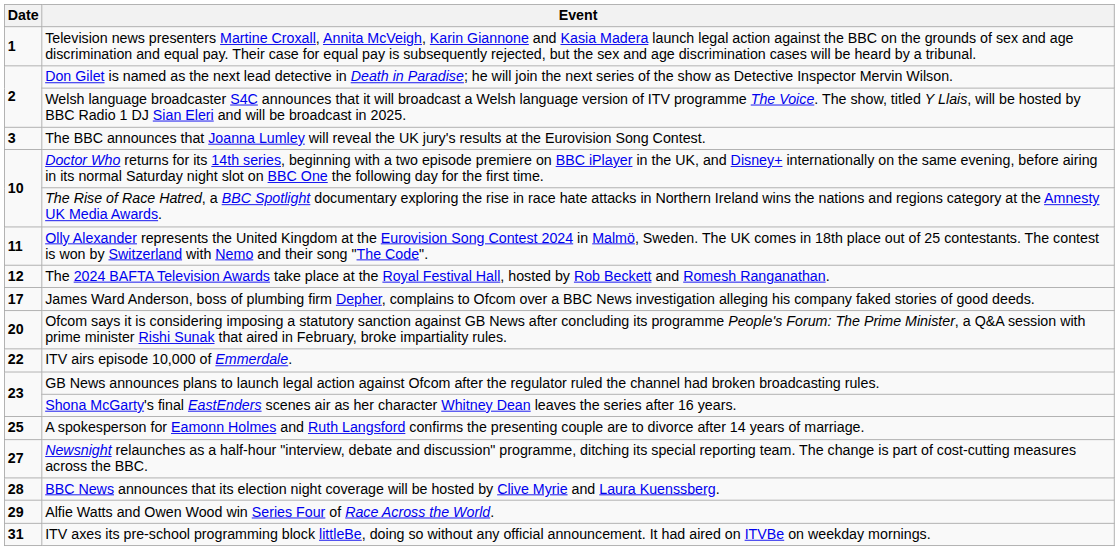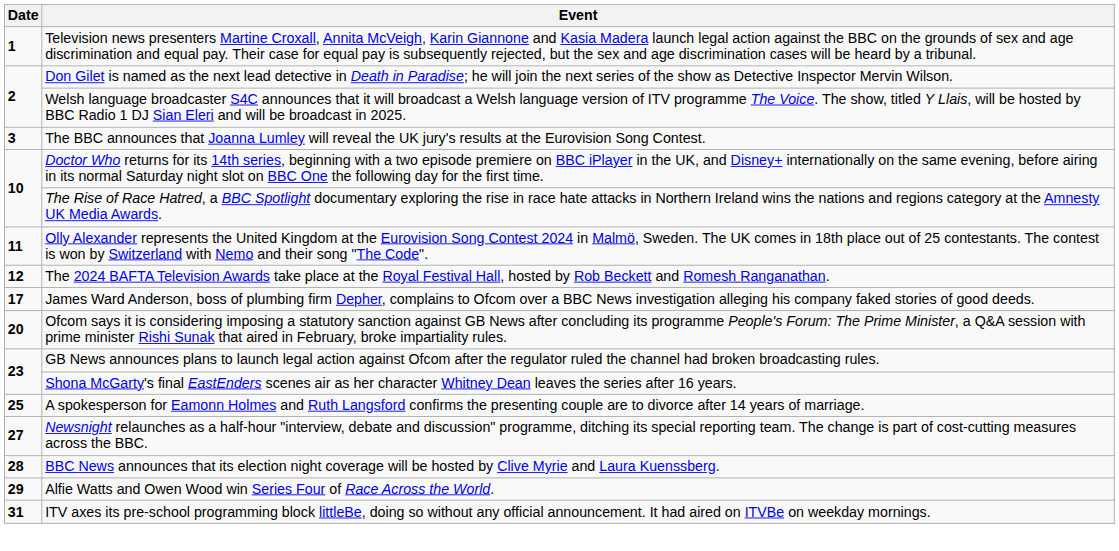- row: 22 | ITV airs episode 10,000 of Emmerdale.
